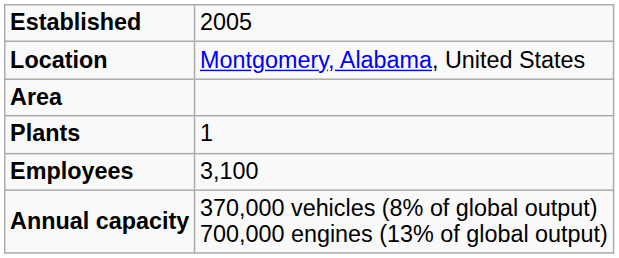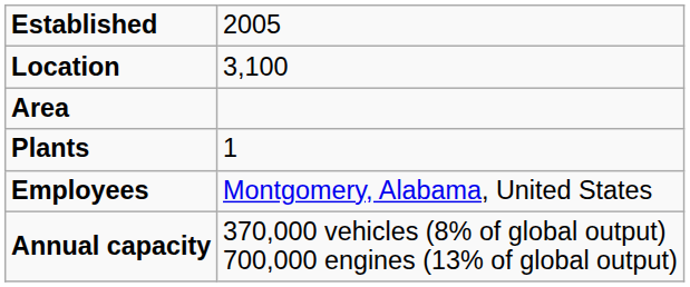Location | column 2: Montgomery, Alabama, United States -> 3,100
Employees | column 2: 3,100 -> Montgomery, Alabama, United States
